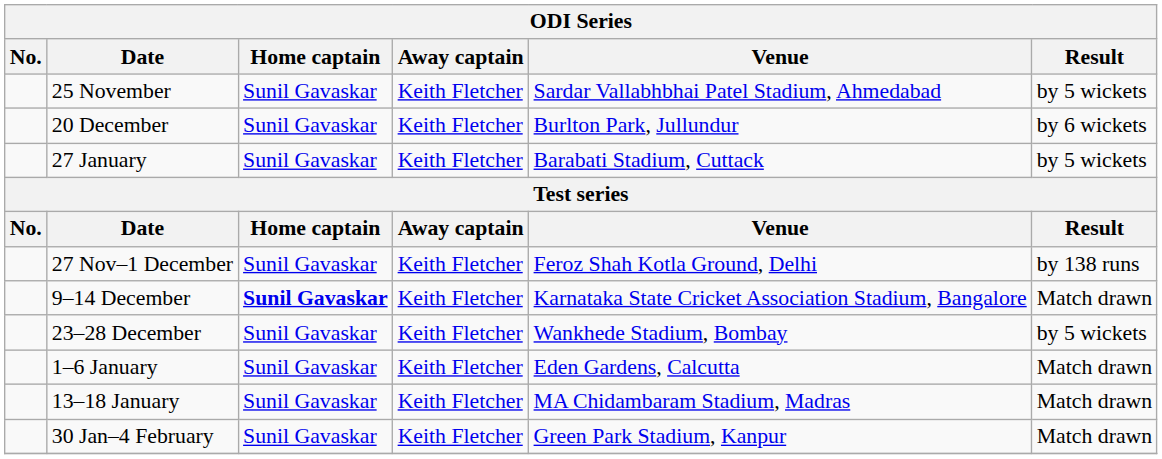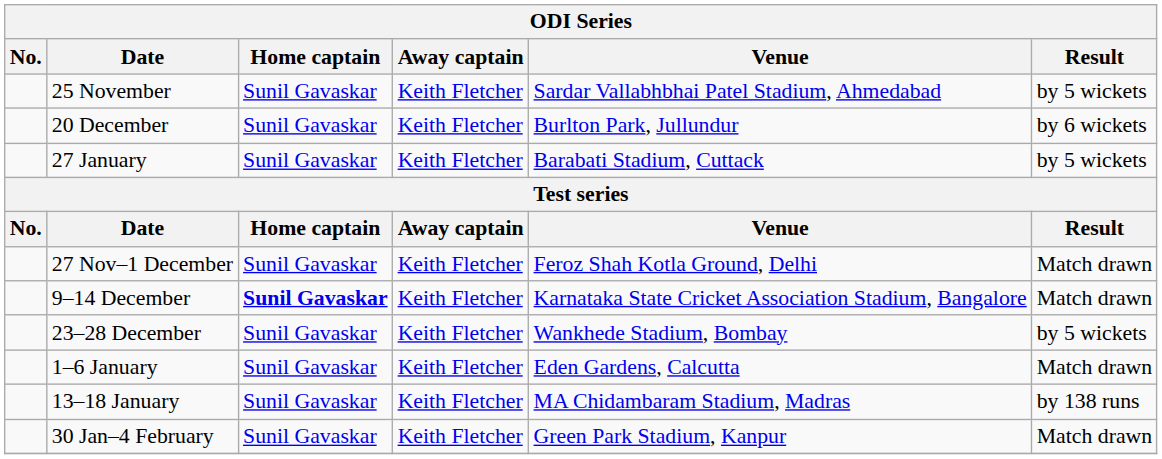27 Nov–1 December | Result: by 138 runs -> Match drawn
13–18 January | Result: Match drawn -> by 138 runs
